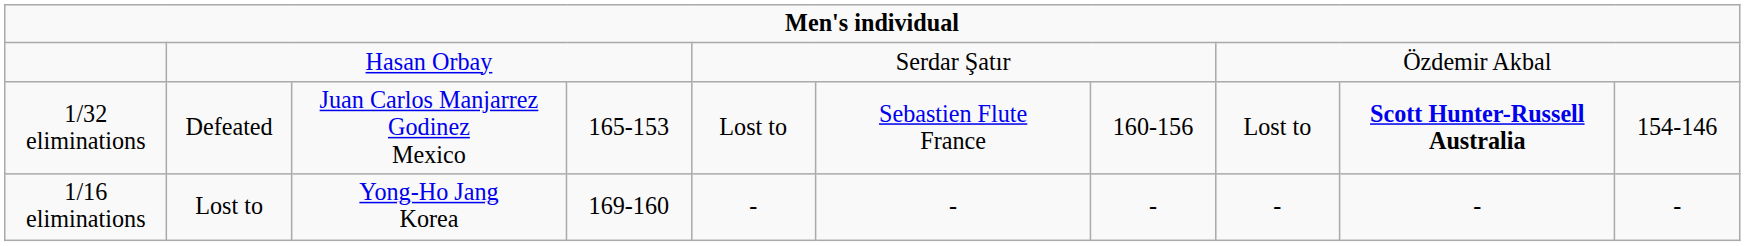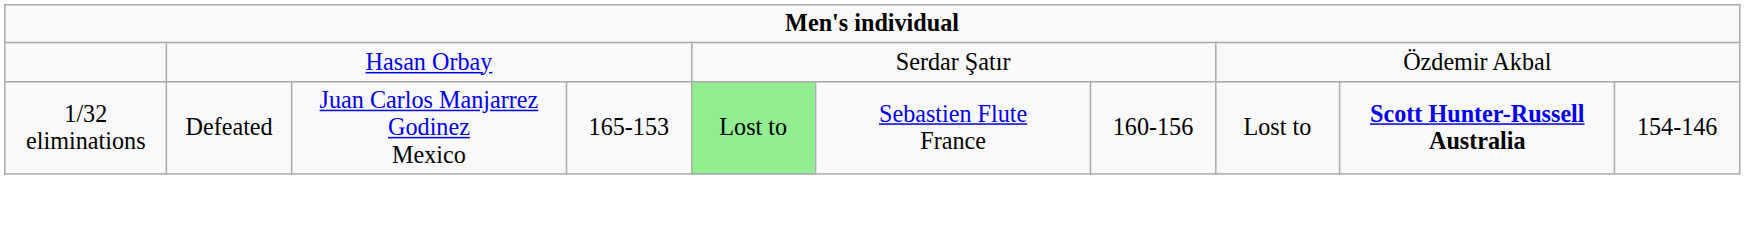1/32 eliminations | column 5: no background -> lightgreen background
- row: 1/16 eliminations | Lost to | Yong-Ho Jang Korea | 169-160 | - | - | - | - | - | -
